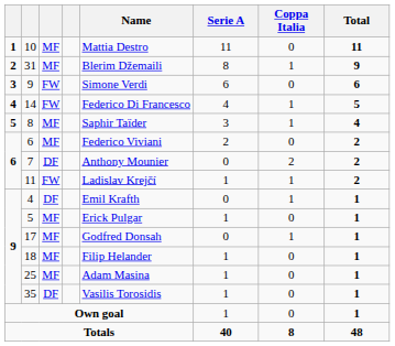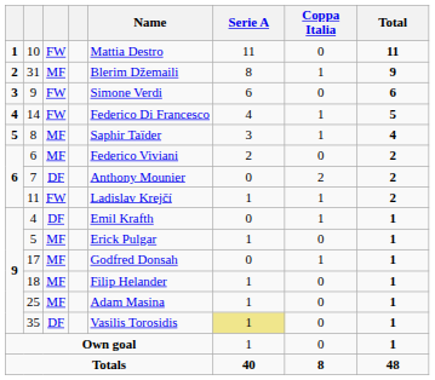10 | column 3: MF -> FW
35 | Serie A: no background -> khaki background
